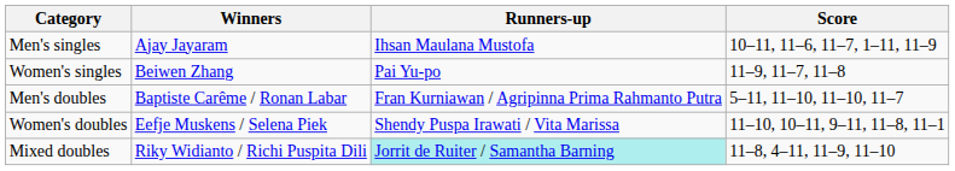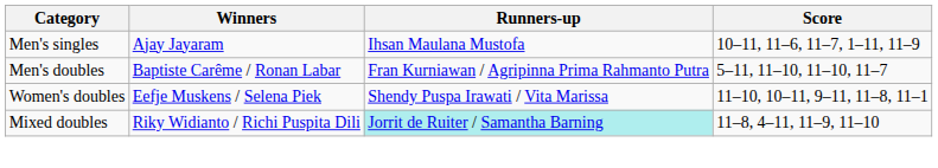- row: Women's singles | Beiwen Zhang | Pai Yu-po | 11–9, 11–7, 11–8
